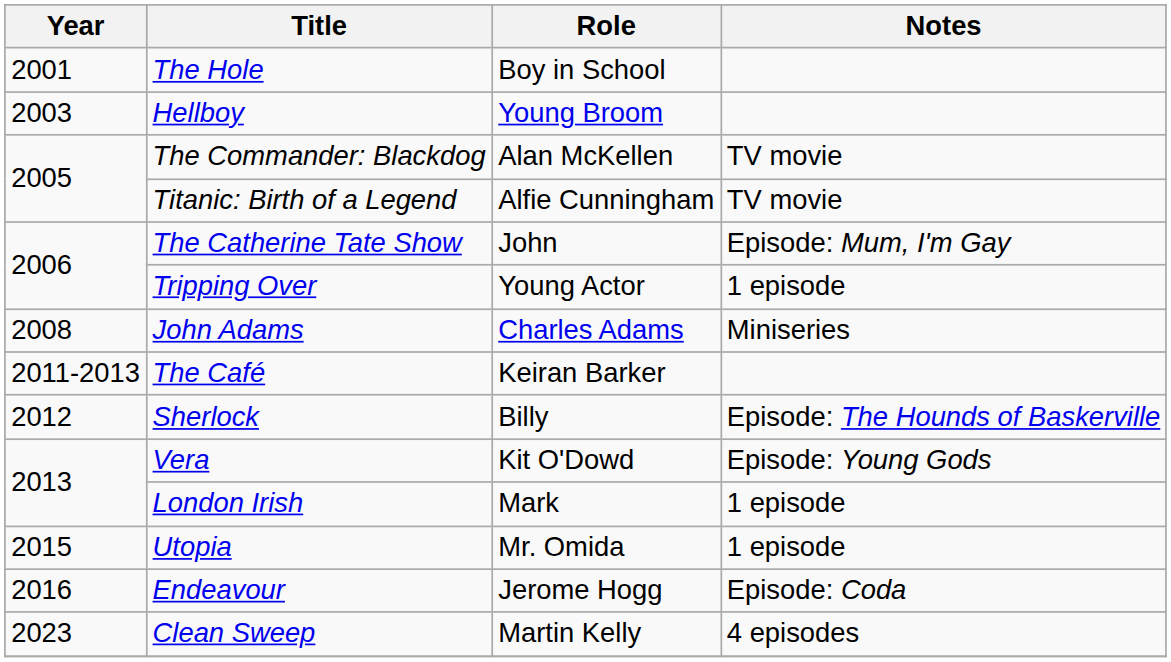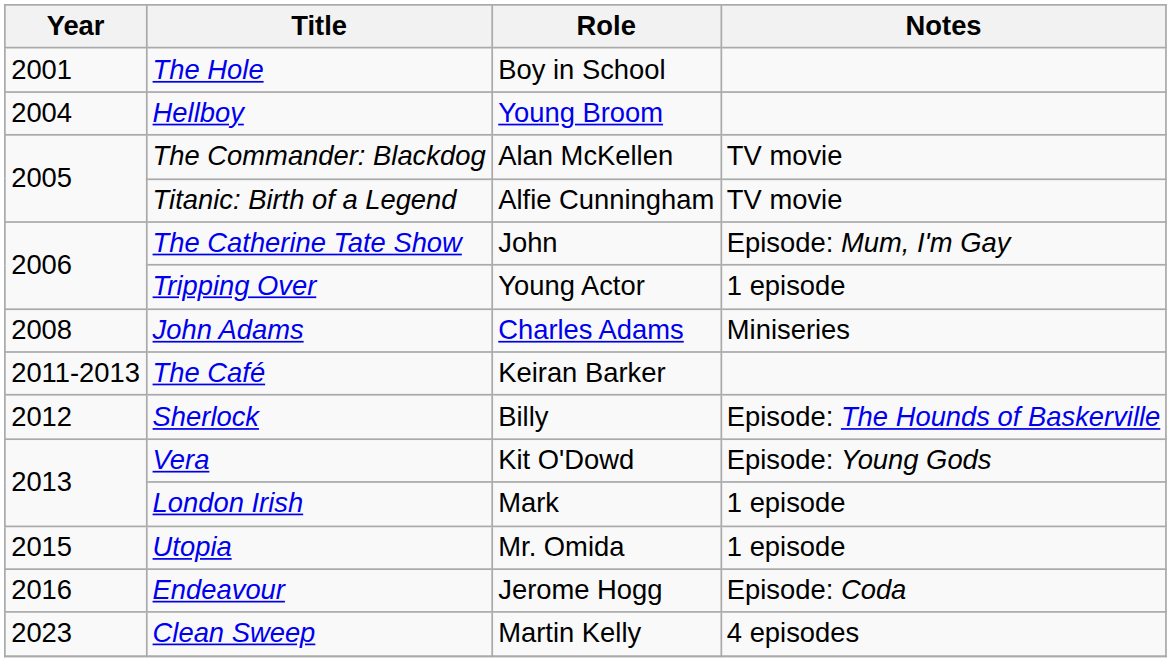Hellboy | Year: 2003 -> 2004
